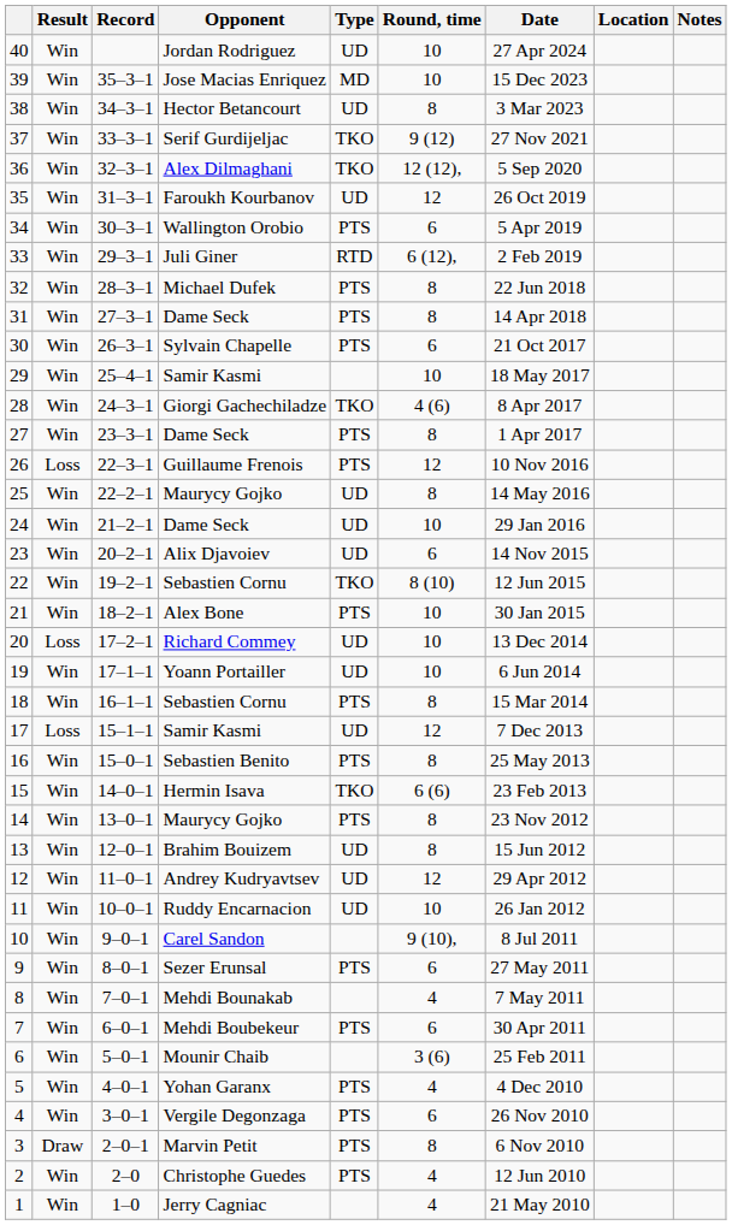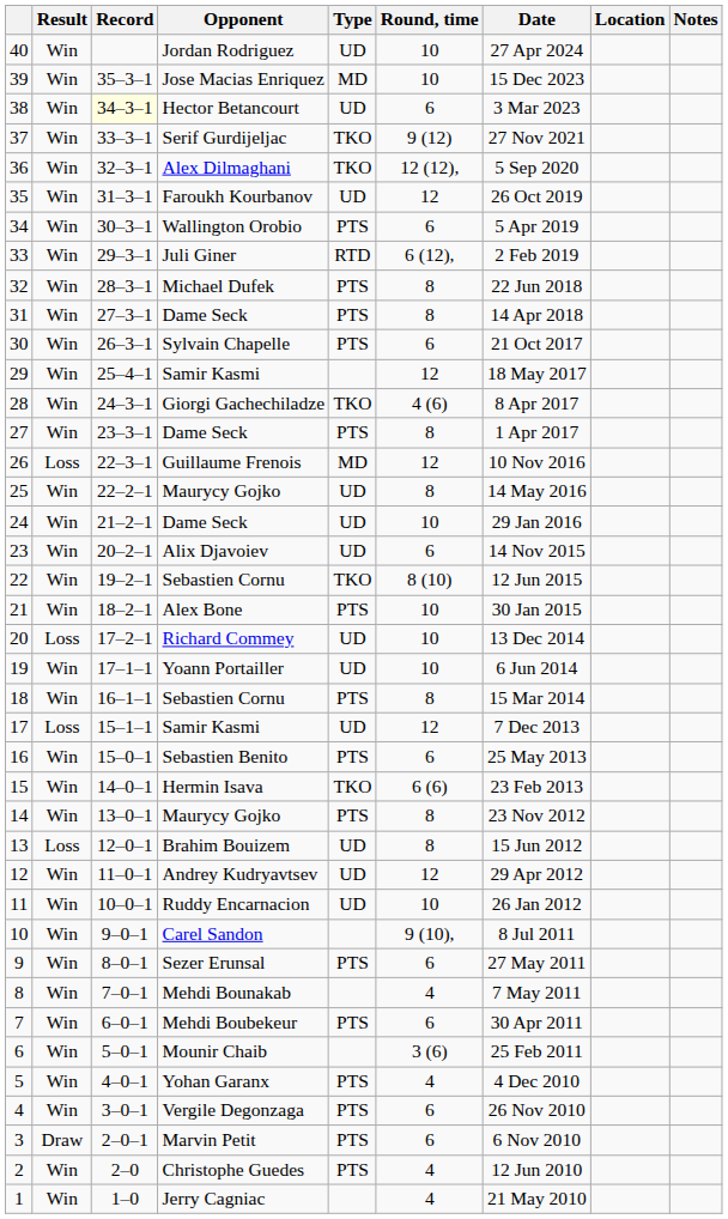38 | Record: no background -> lightyellow background
38 | Round, time: 8 -> 6
29 | Round, time: 10 -> 12
26 | Type: PTS -> MD
16 | Round, time: 8 -> 6
13 | Result: Win -> Loss
3 | Round, time: 8 -> 6
